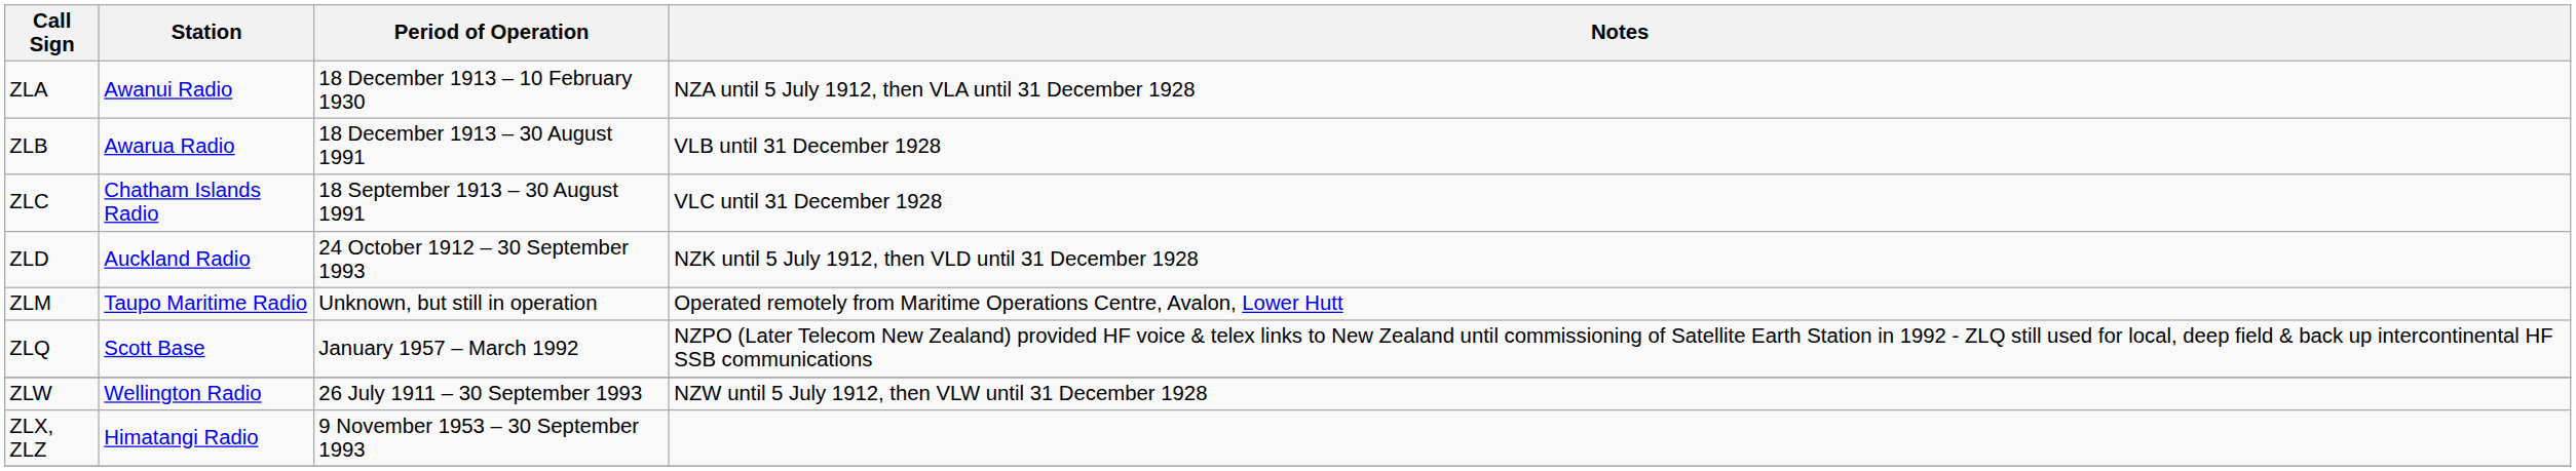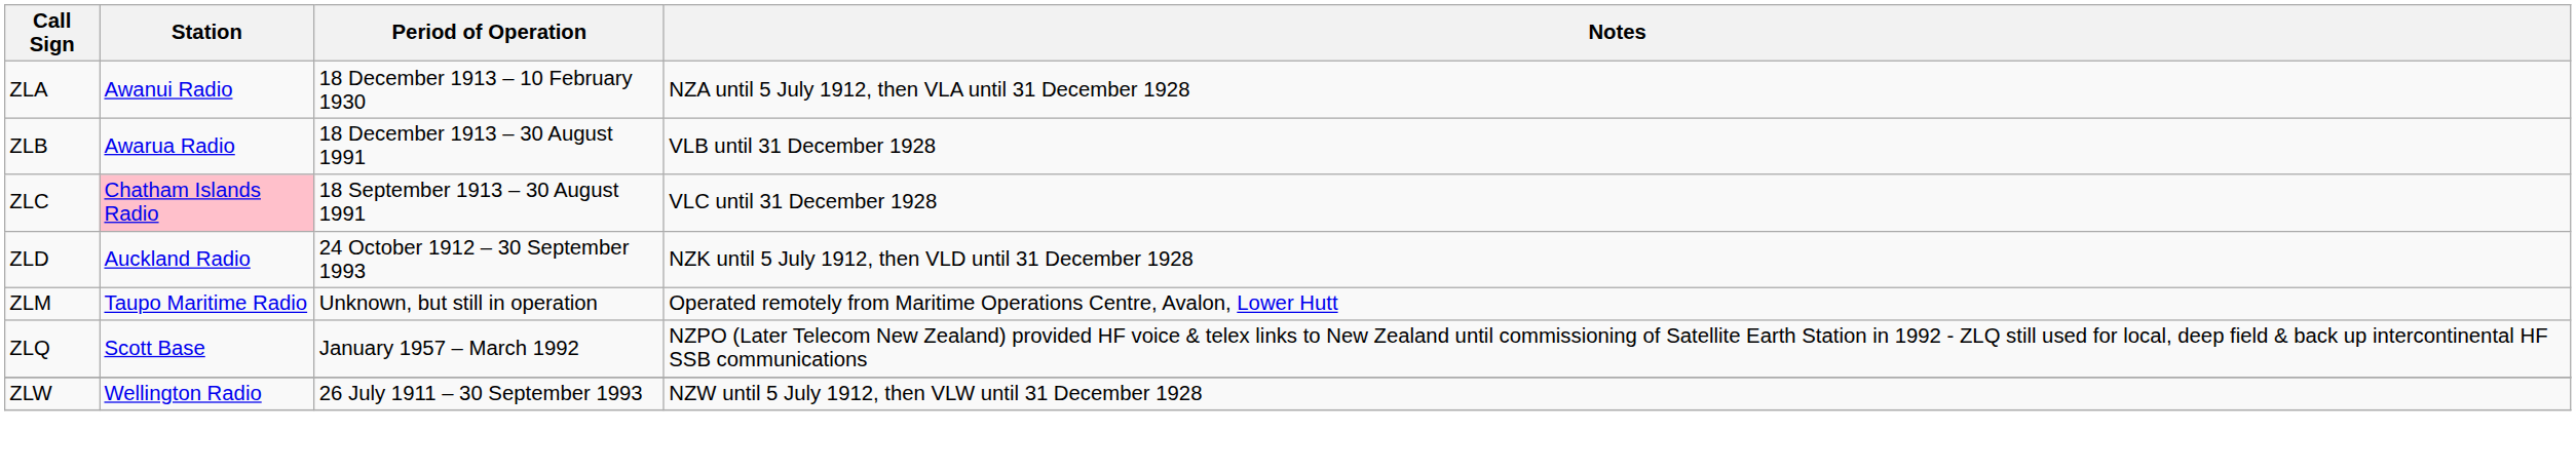ZLC | Station: no background -> pink background
- row: ZLX, ZLZ | Himatangi Radio | 9 November 1953 – 30 September 1993
